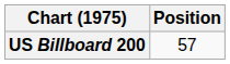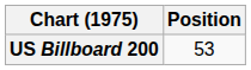US Billboard 200 | Position: 57 -> 53
